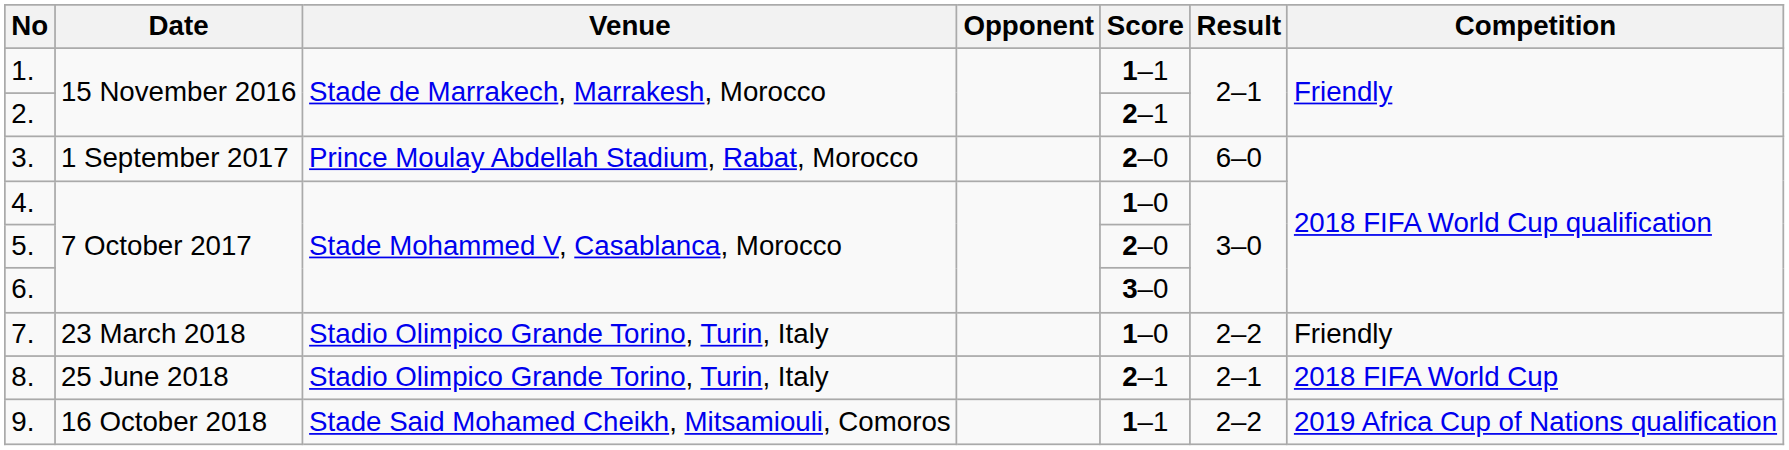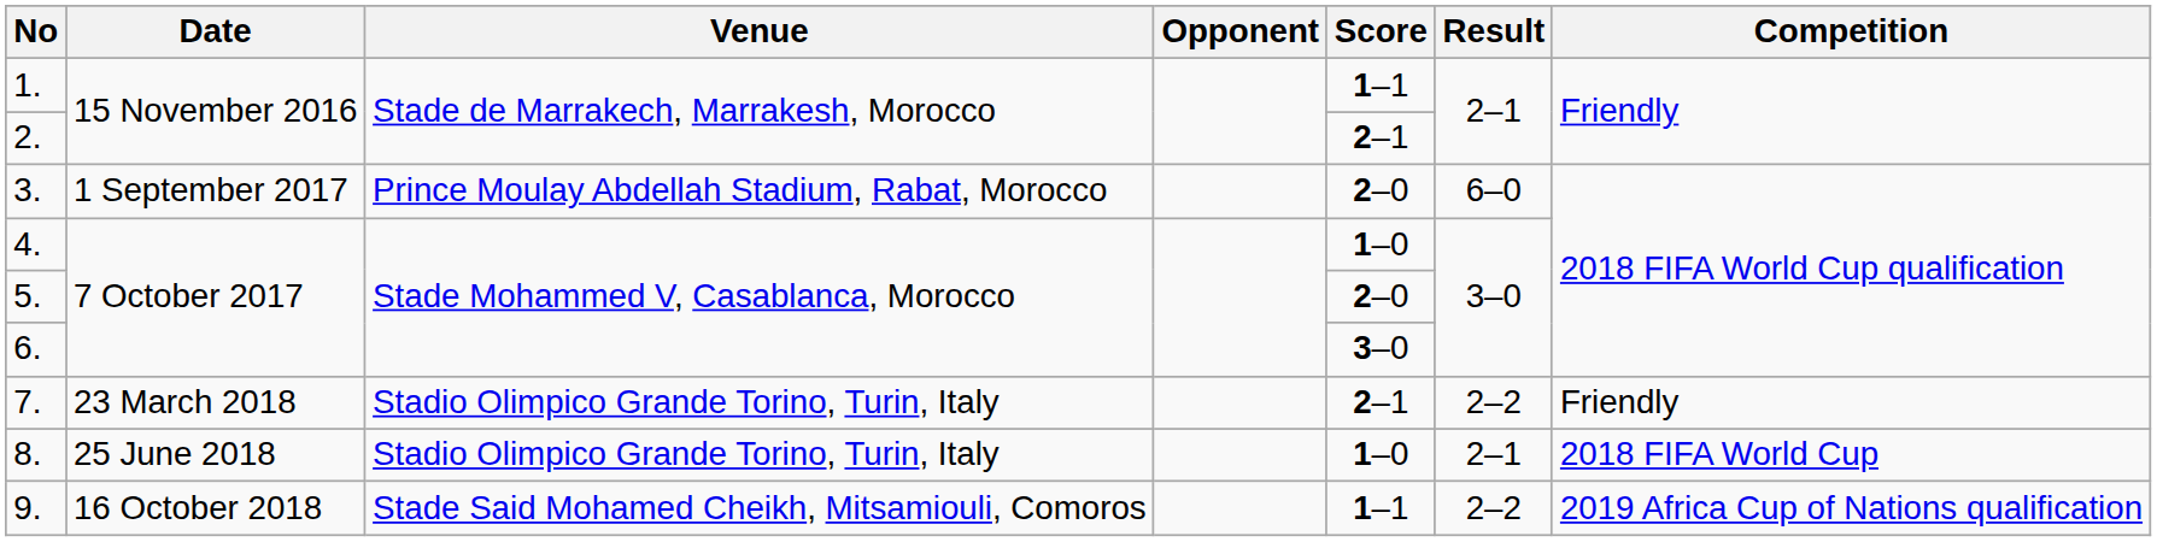7. | Score: 1–0 -> 2–1
8. | Score: 2–1 -> 1–0
